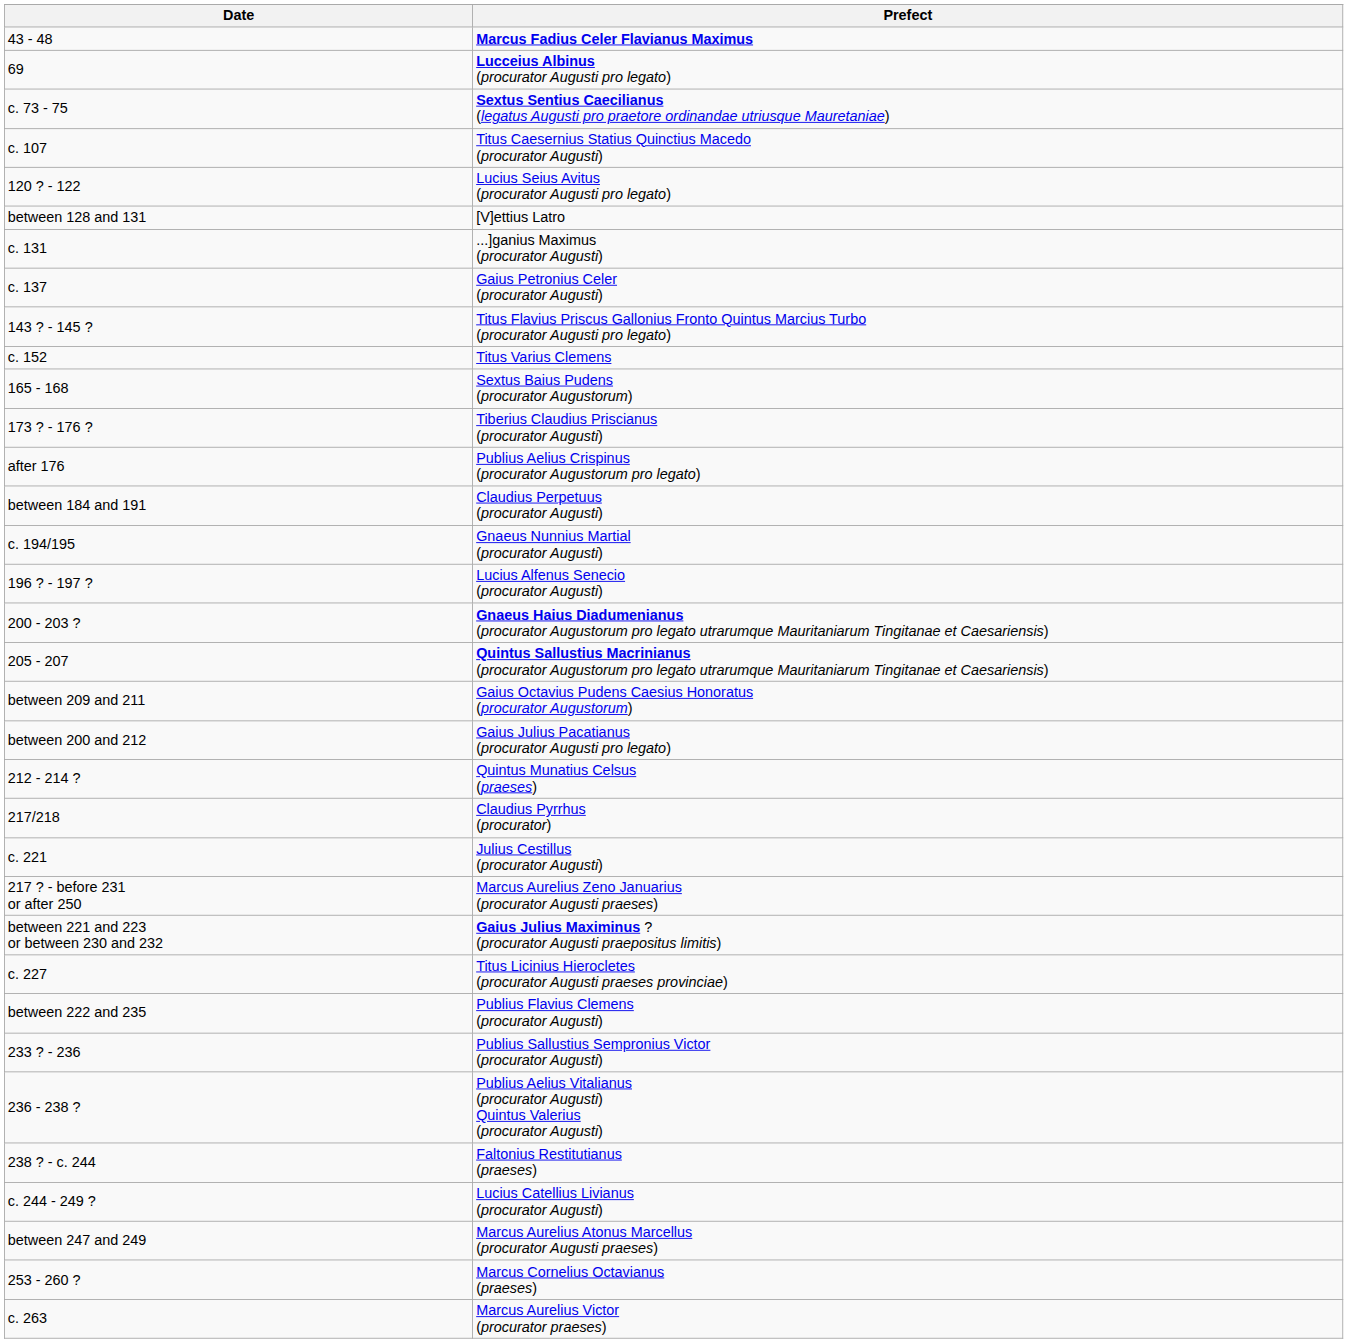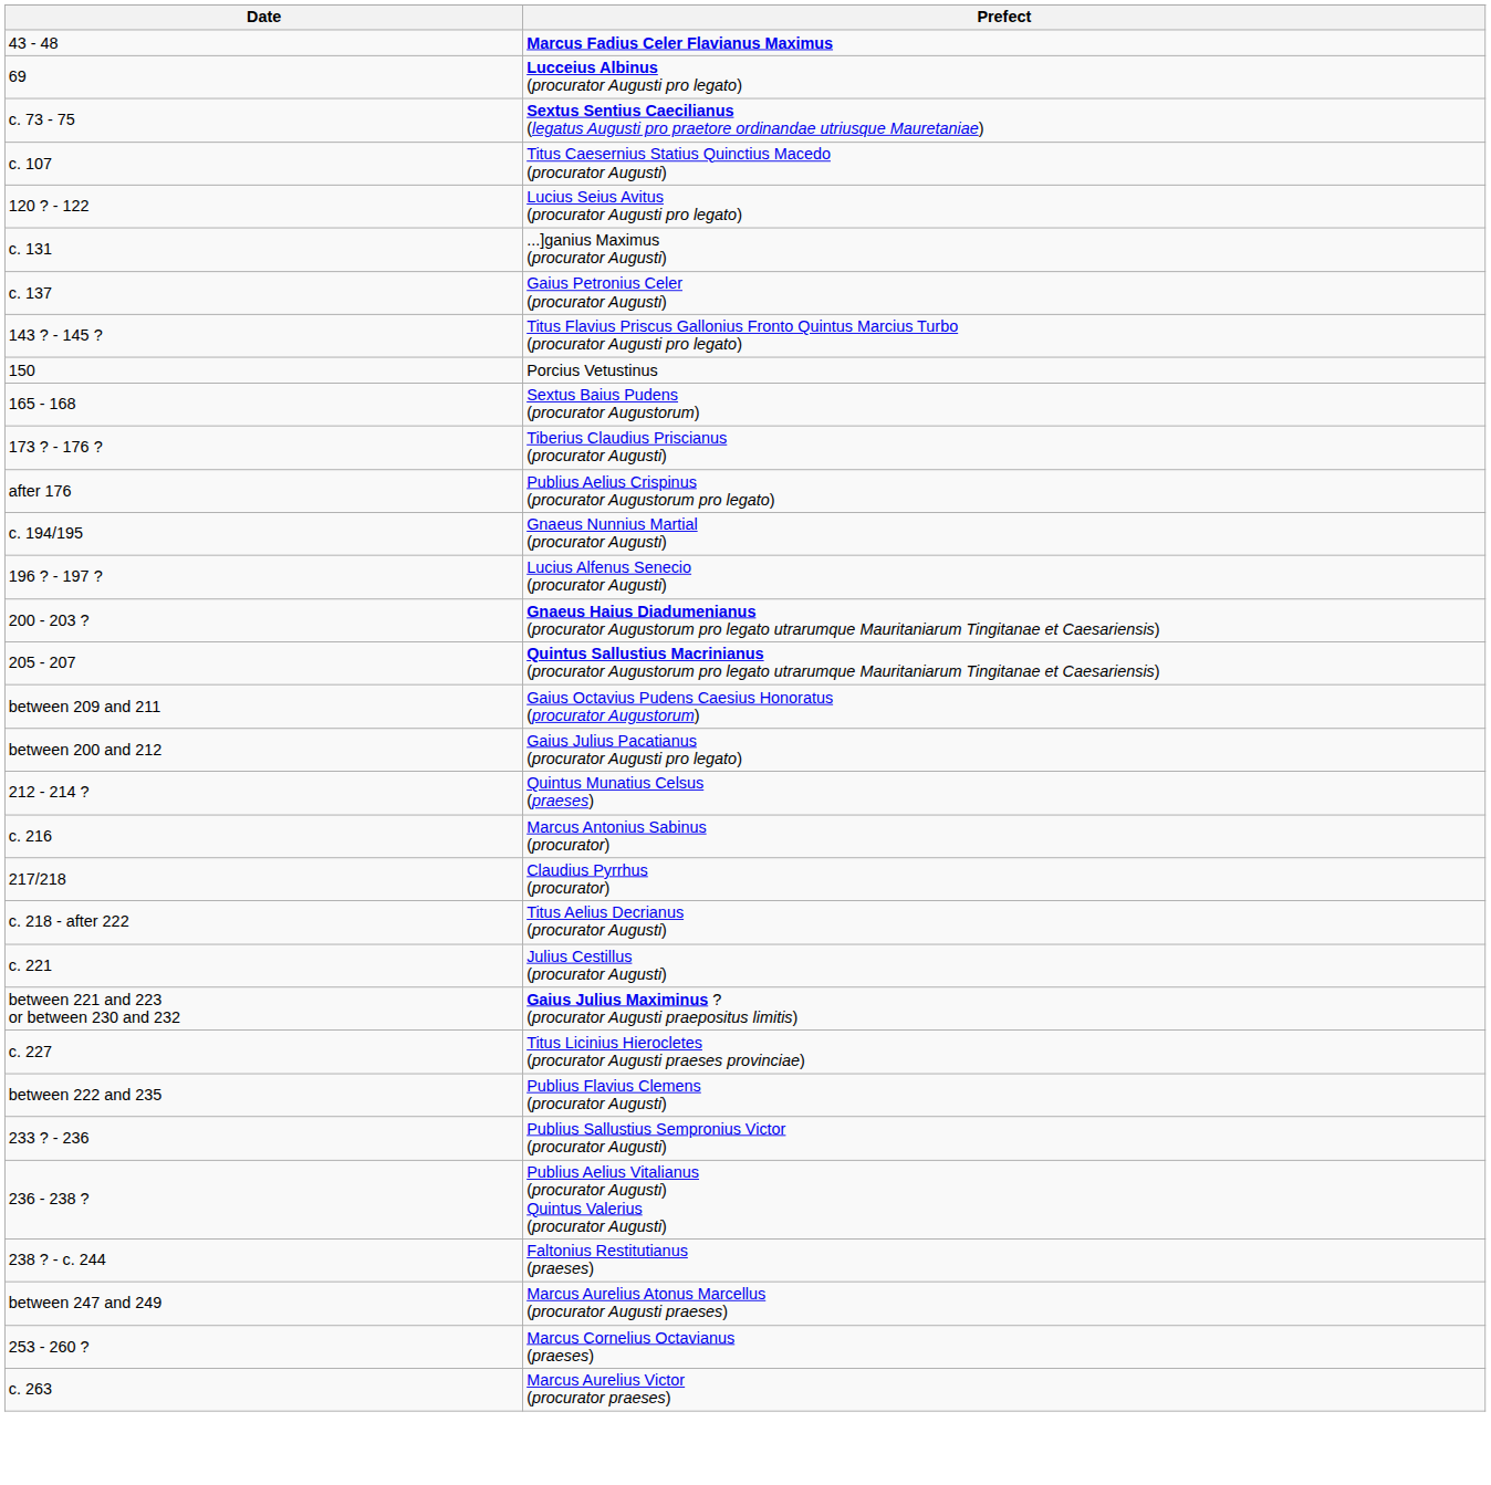- row: between 128 and 131 | [V]ettius Latro
+ row: 150 | Porcius Vetustinus
- row: c. 152 | Titus Varius Clemens
- row: between 184 and 191 | Claudius Perpetuus (procurator Augusti)
+ row: c. 216 | Marcus Antonius Sabinus (procurator)
+ row: c. 218 - after 222 | Titus Aelius Decrianus (procurator Augusti)
- row: 217 ? - before 231 or after 250 | Marcus Aurelius Zeno Januarius (procurator Augusti praeses)
- row: c. 244 - 249 ? | Lucius Catellius Livianus (procurator Augusti)
